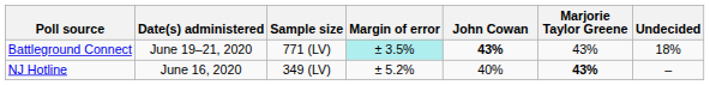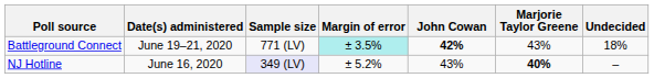Battleground Connect | John Cowan: 43% -> 42%
NJ Hotline | Sample size: no background -> lavender background
NJ Hotline | John Cowan: 40% -> 43%
NJ Hotline | Marjorie Taylor Greene: 43% -> 40%
